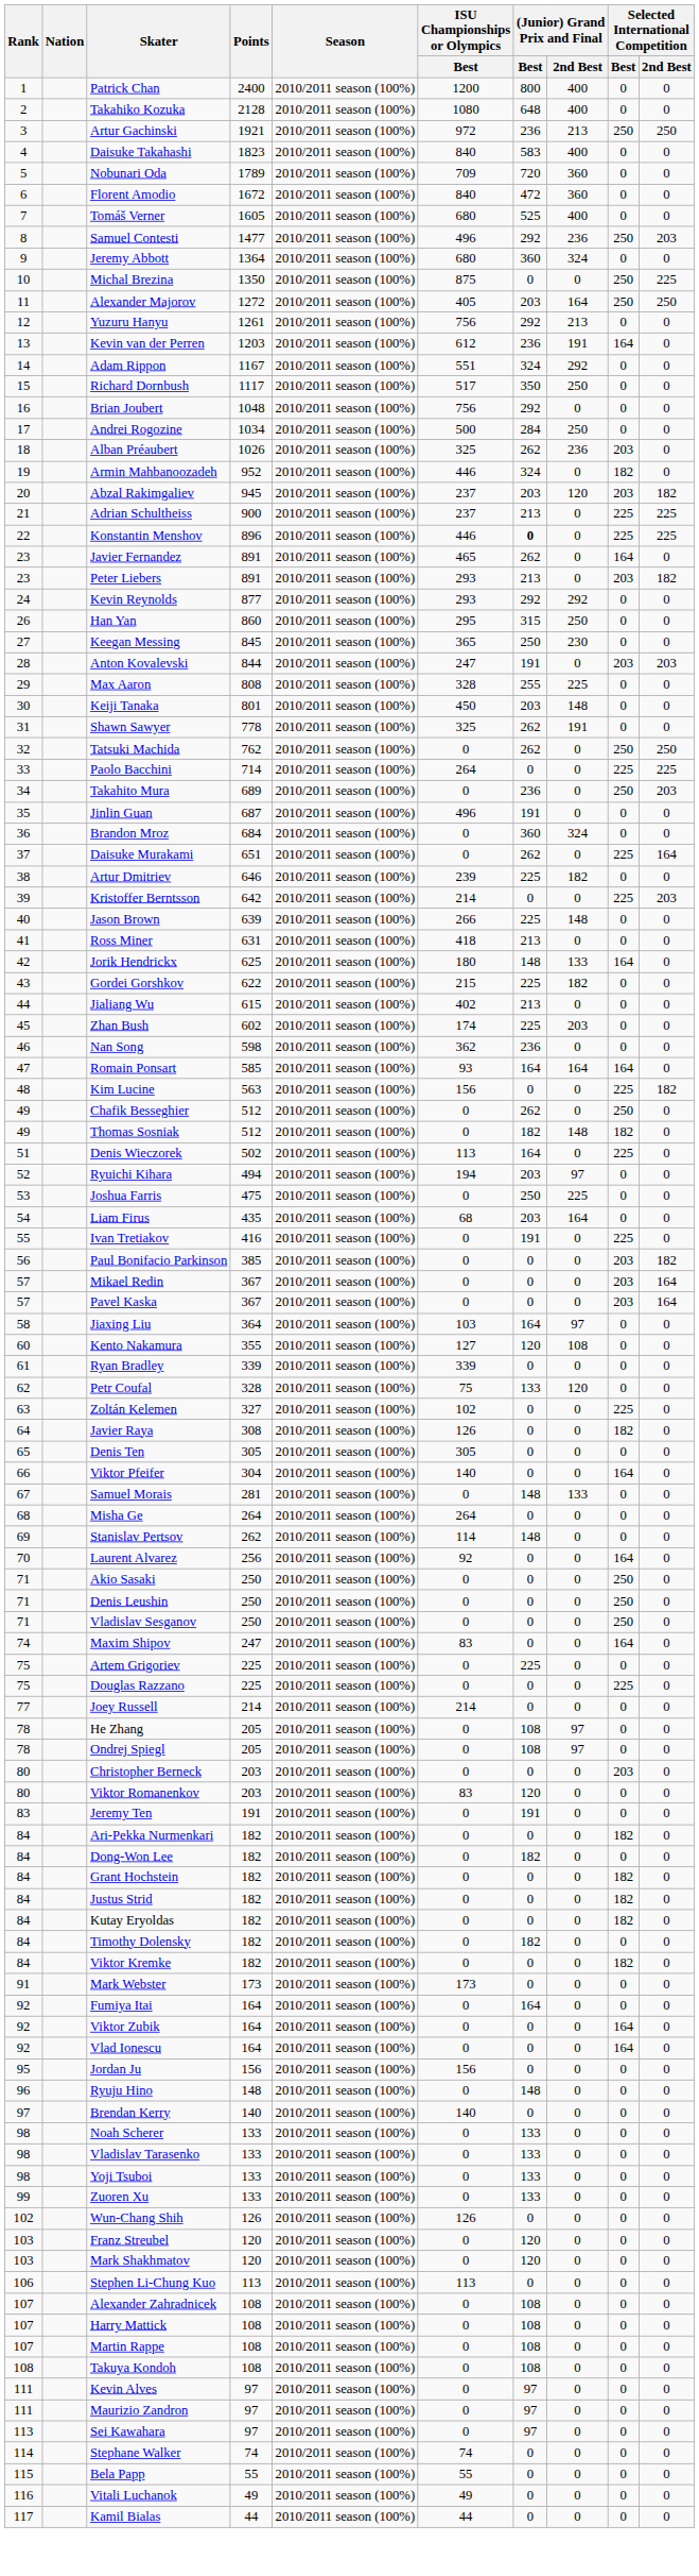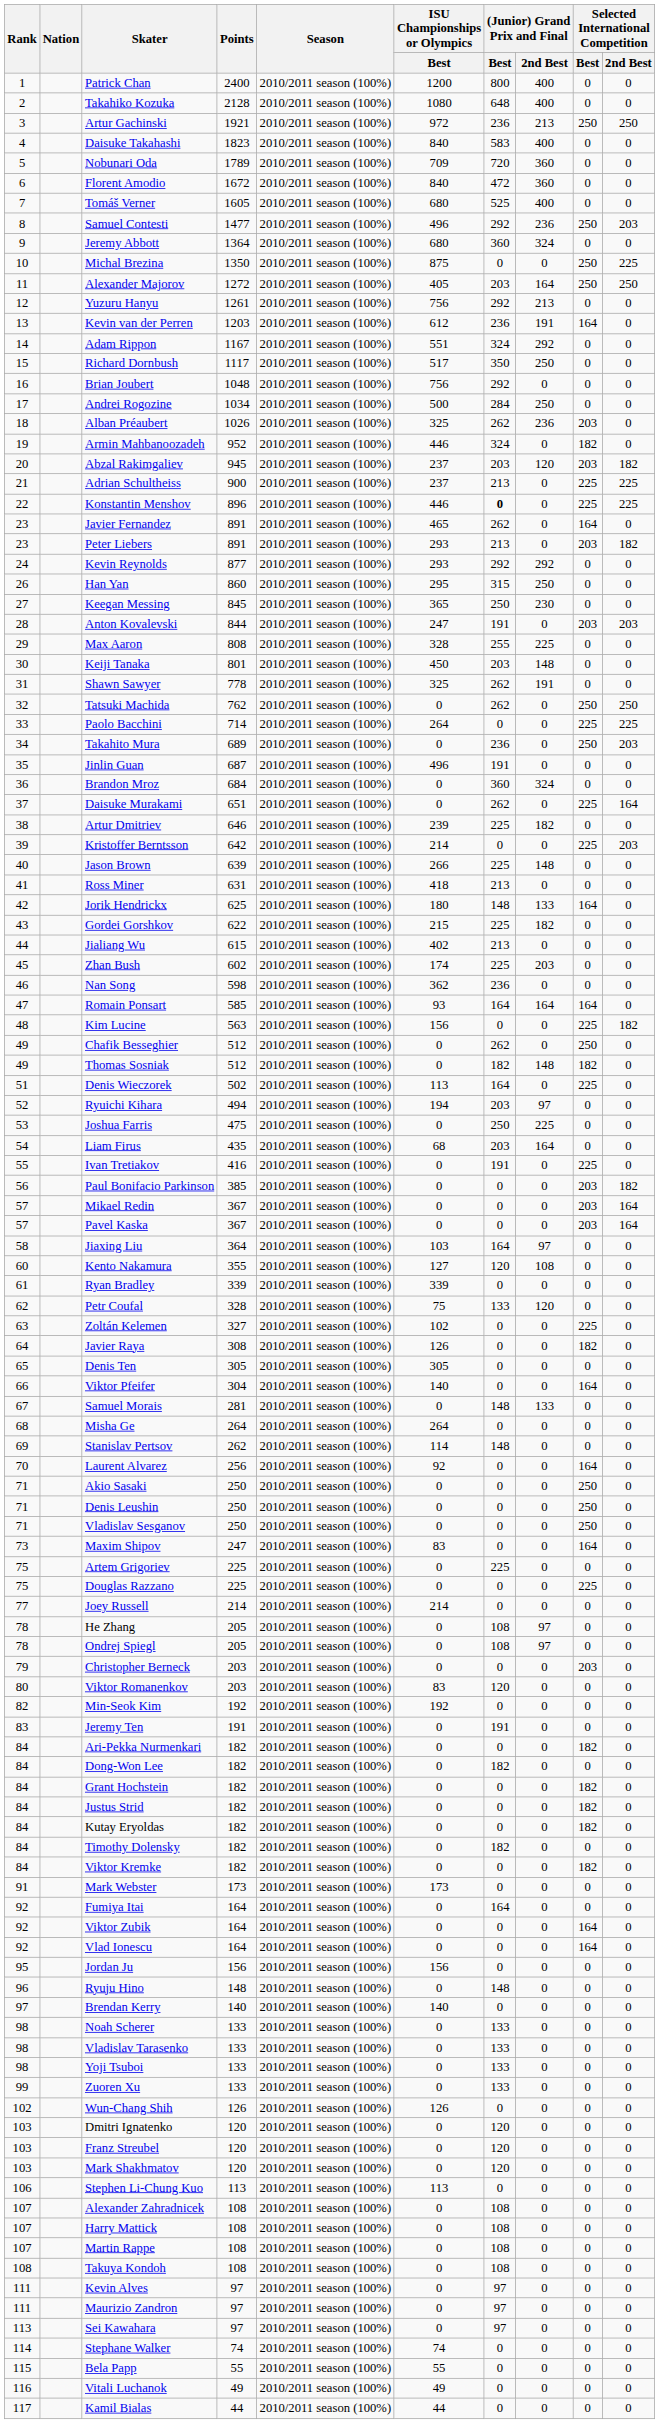Maxim Shipov | Rank: 74 -> 73
Christopher Berneck | Rank: 80 -> 79
+ row: 82 | Min-Seok Kim | 192 | 2010/2011 season (100%) | 192 | 0 | 0 | 0 | 0
+ row: 103 | Dmitri Ignatenko | 120 | 2010/2011 season (100%) | 0 | 120 | 0 | 0 | 0
